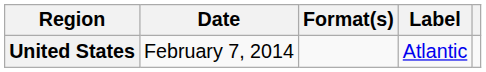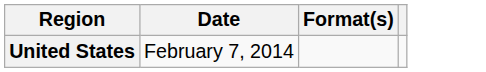- column: Label | Atlantic
